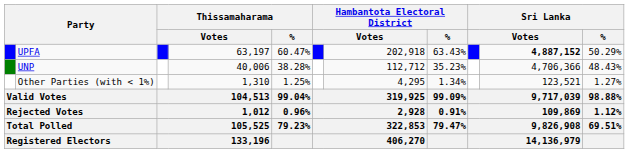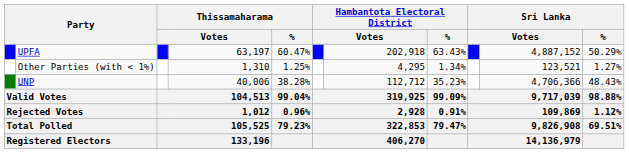UPFA | column 10: bold -> normal
rows swapped: UNP <-> Other Parties (with < 1%)
